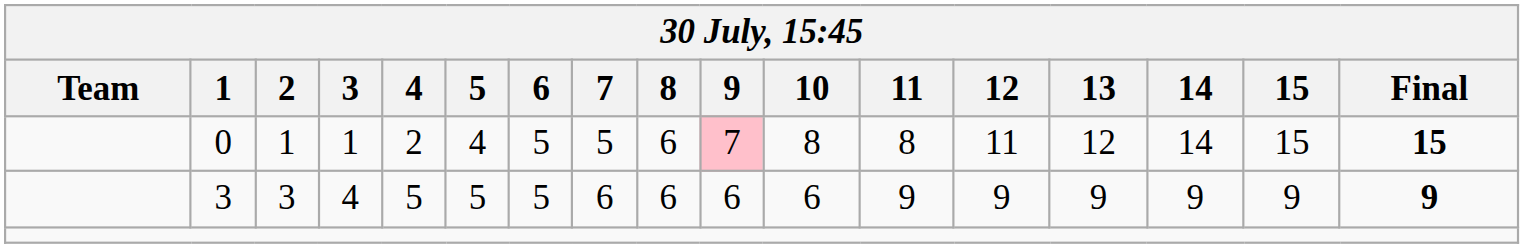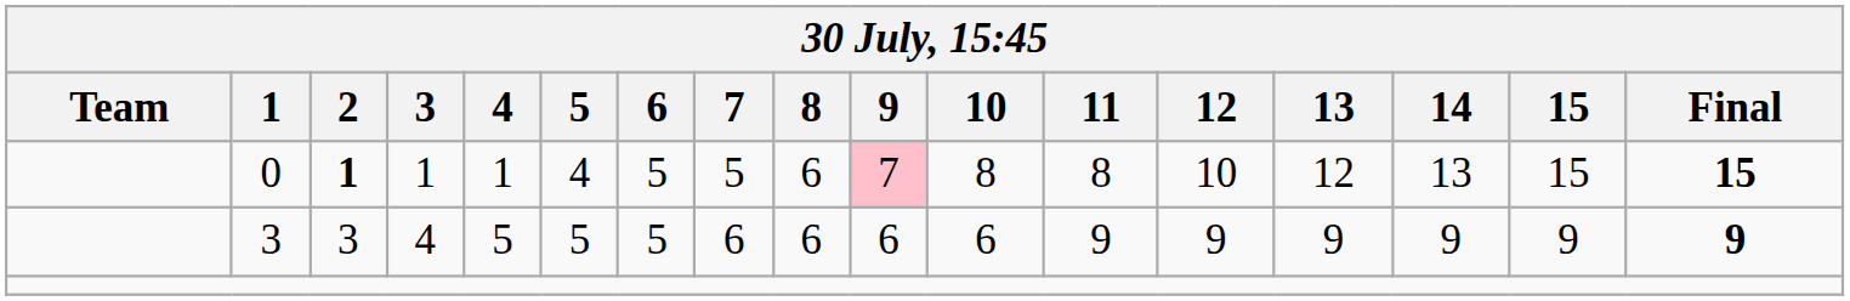0 | 2: normal -> bold
0 | 4: 2 -> 1
0 | 12: 11 -> 10
0 | 14: 14 -> 13
